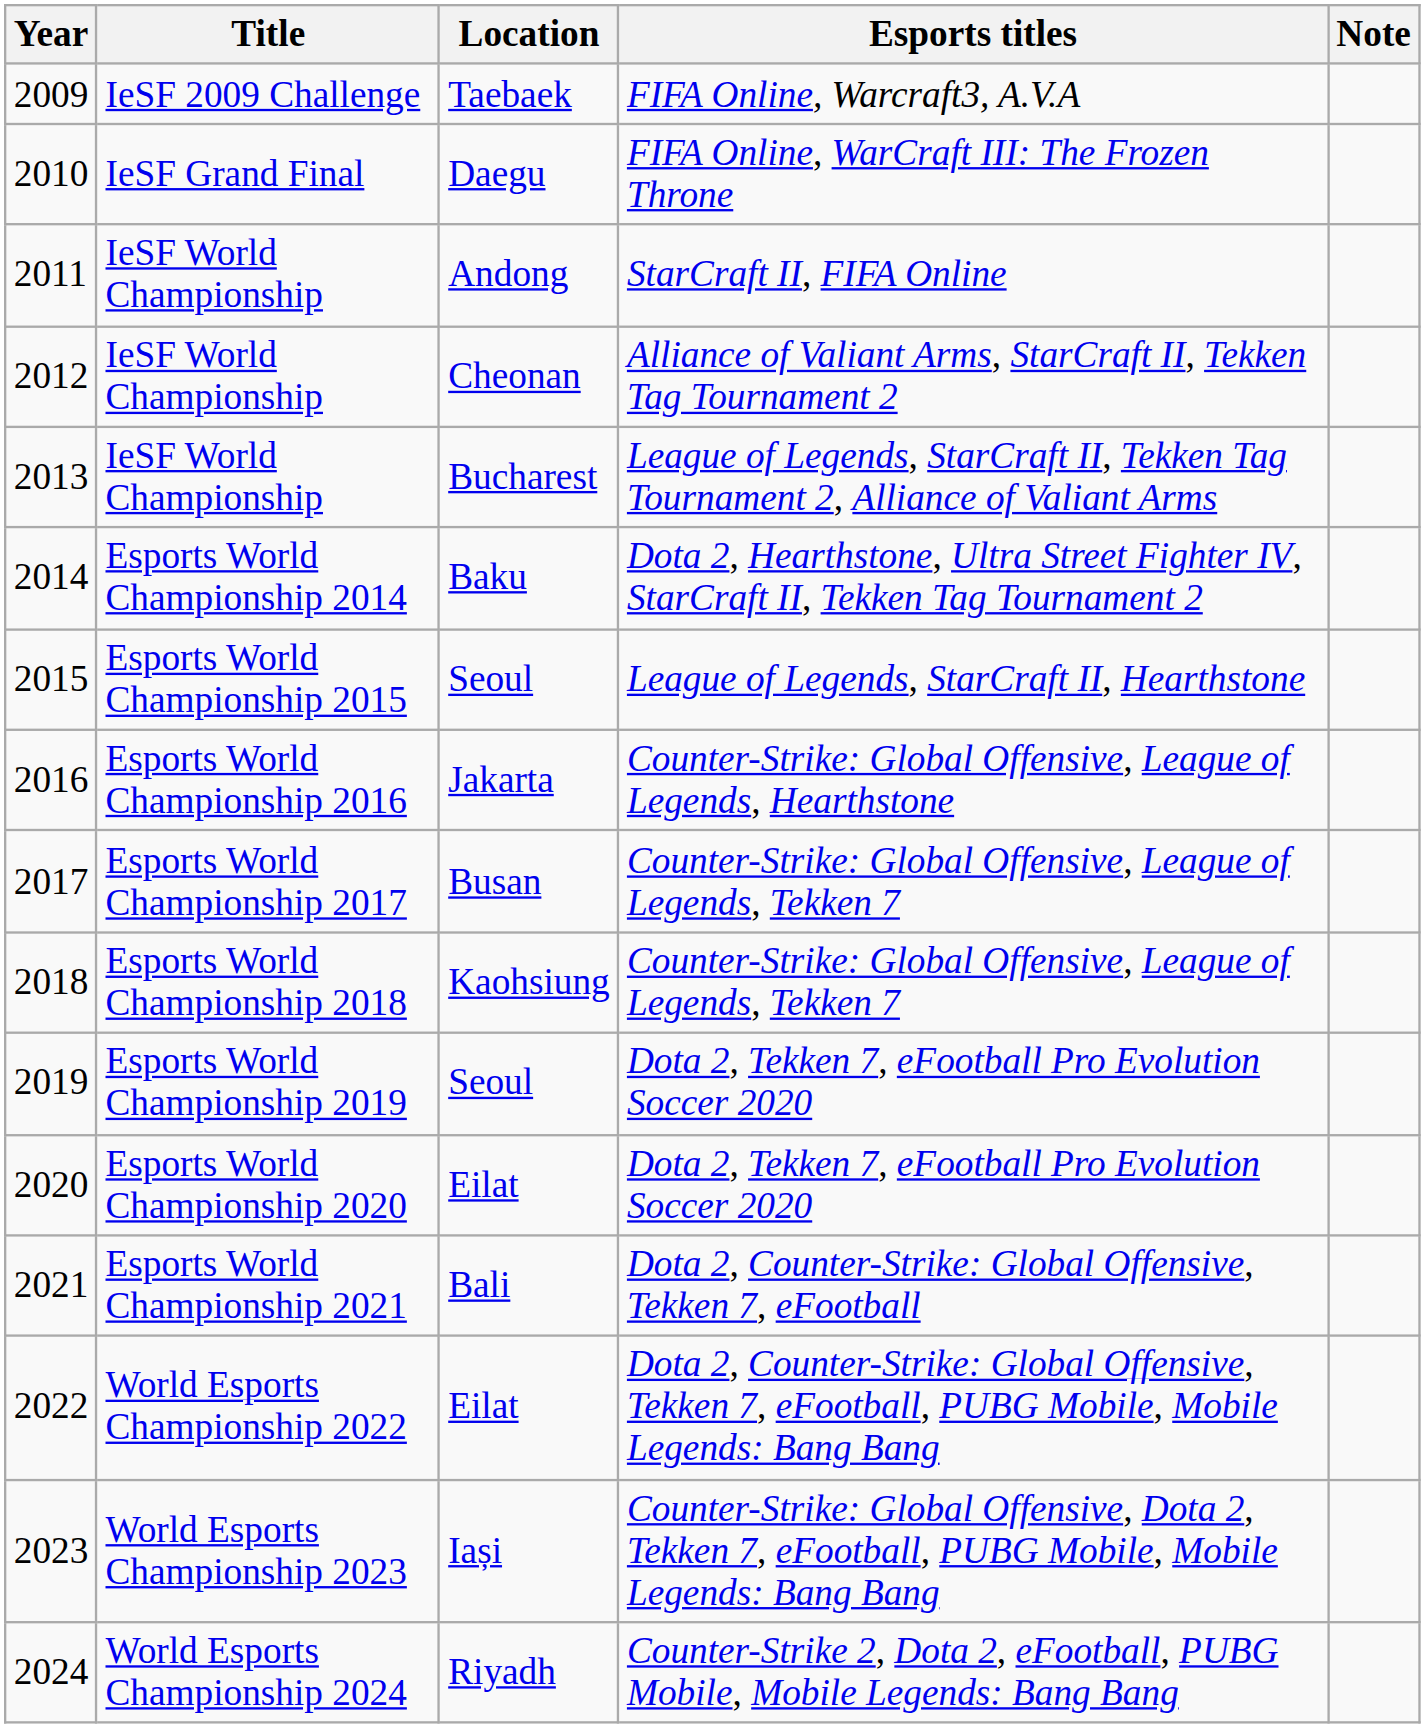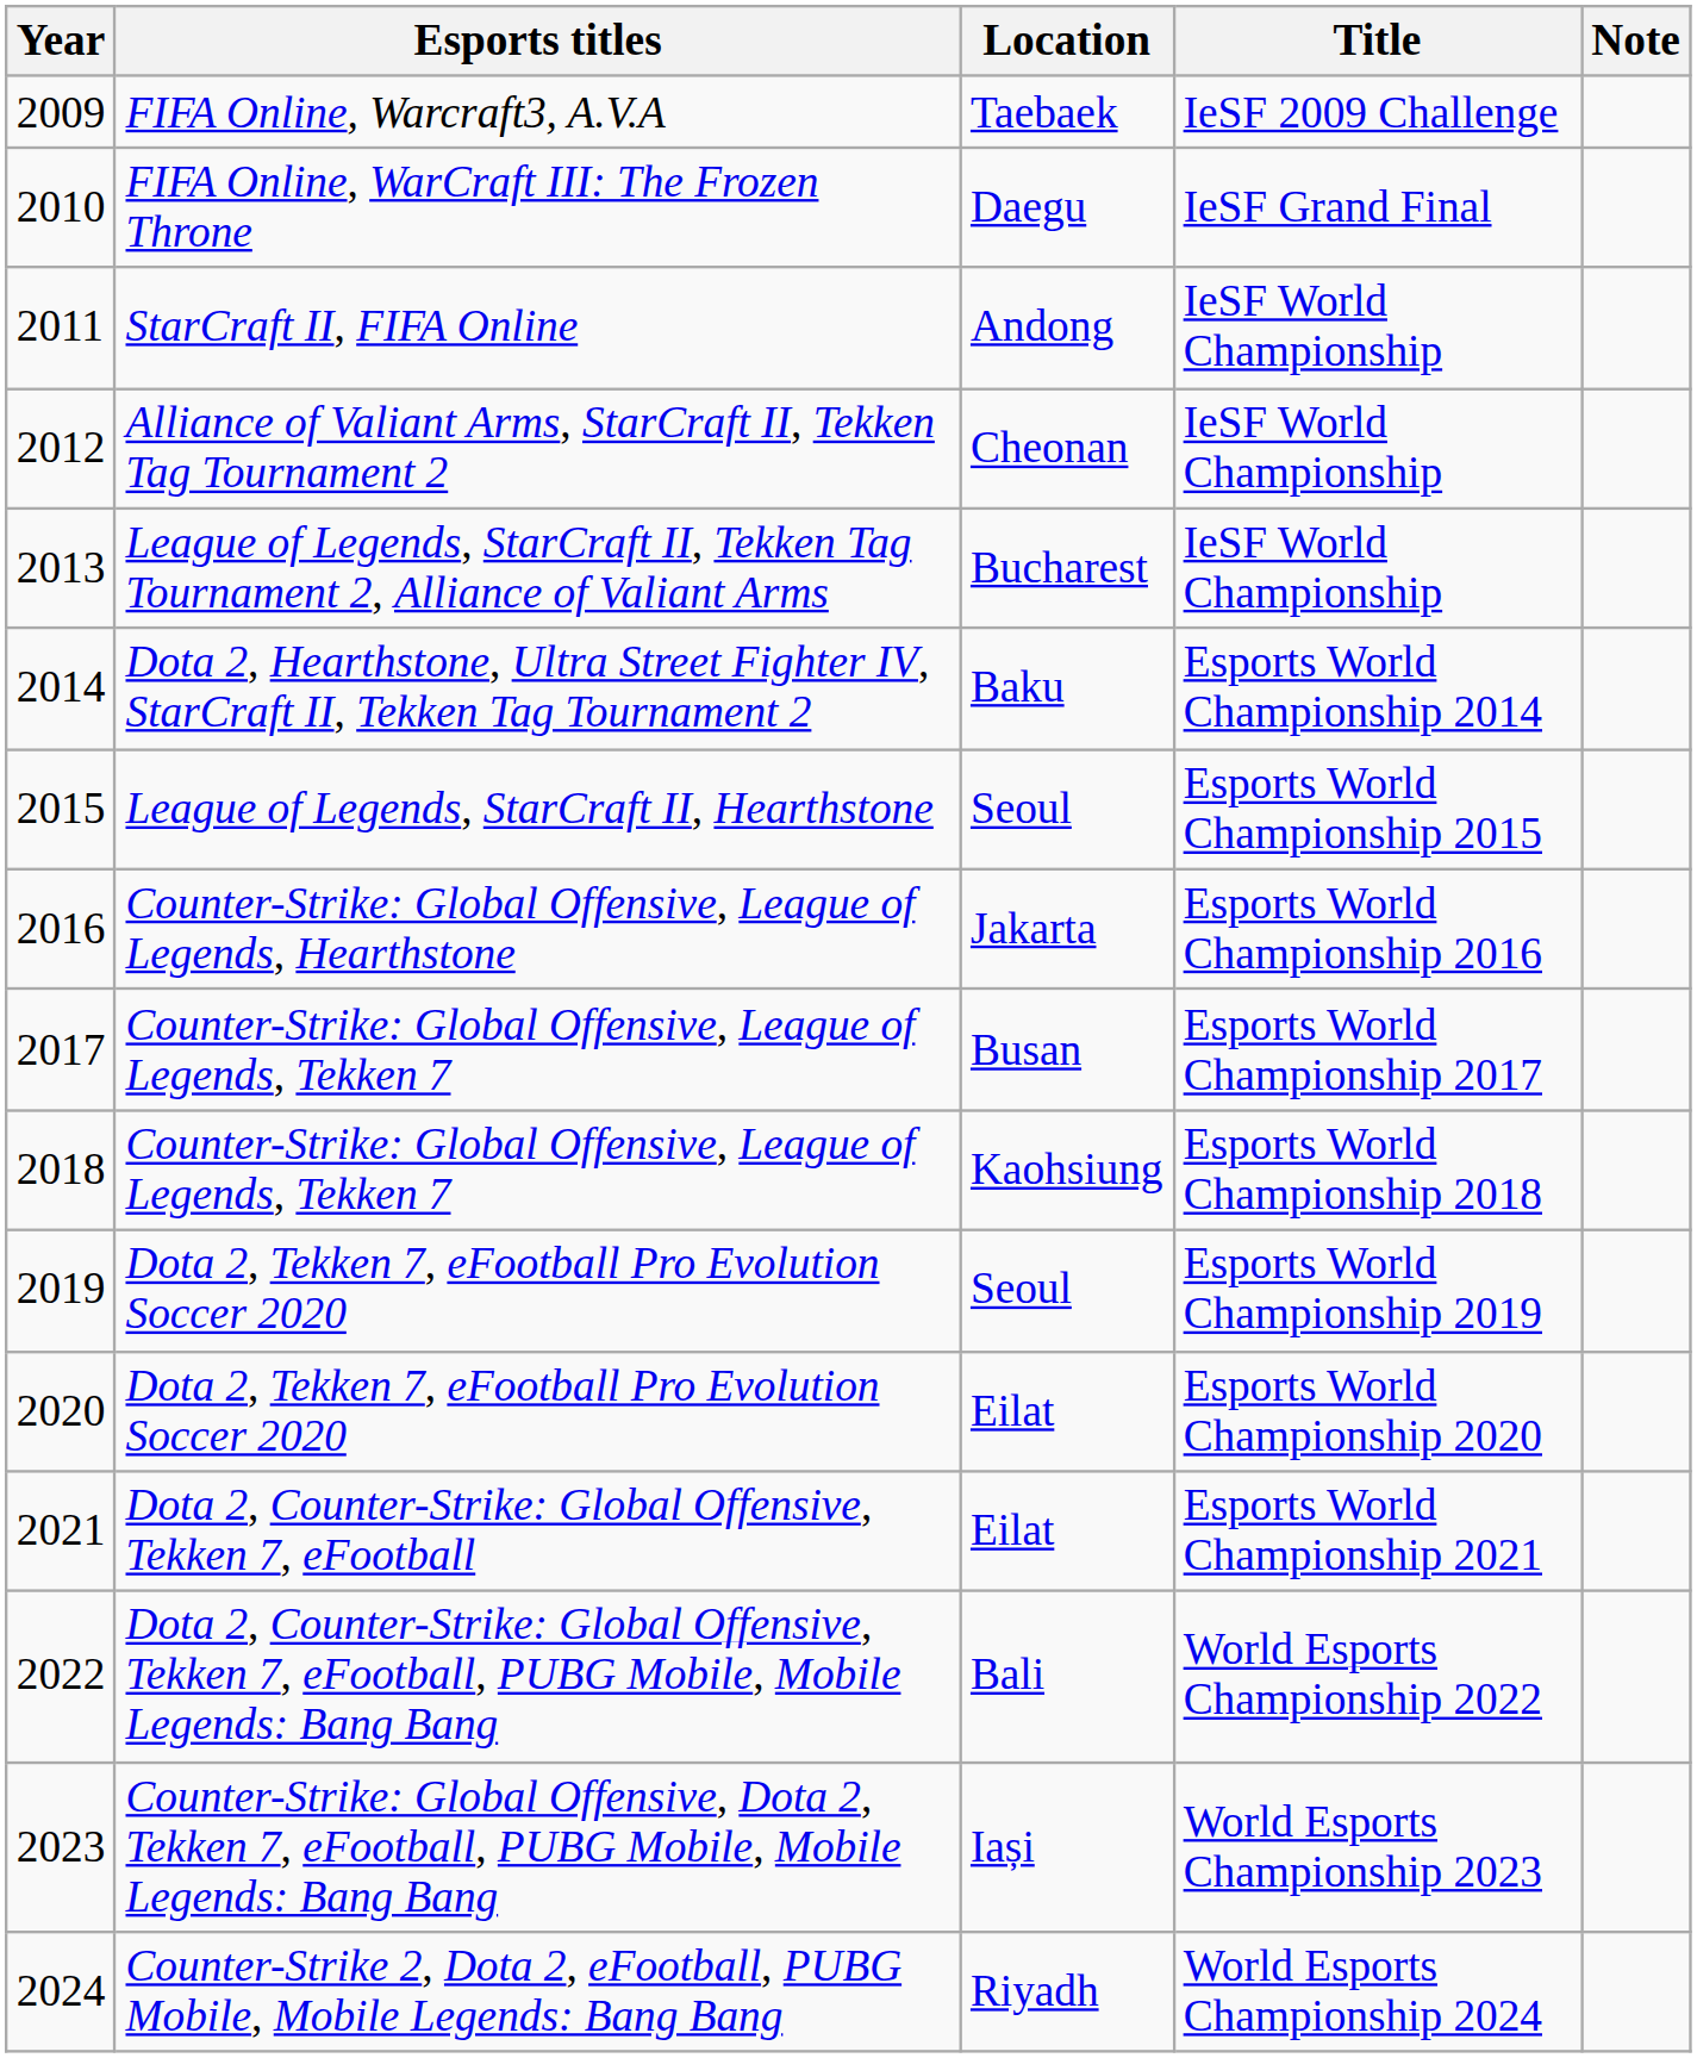columns swapped: Title <-> Esports titles
2021 | Location: Bali -> Eilat
2022 | Location: Eilat -> Bali
